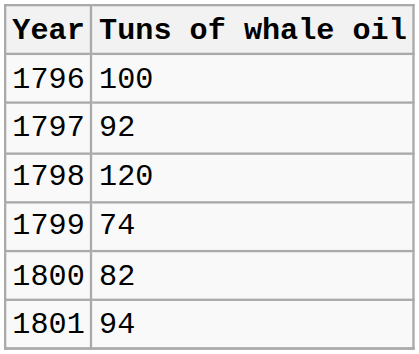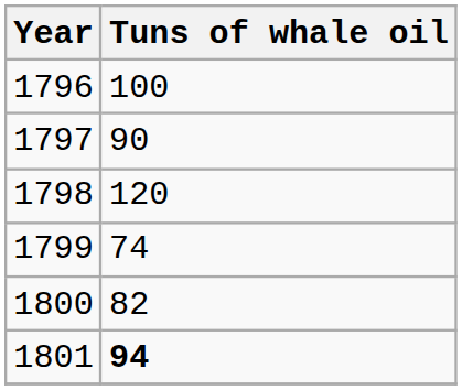1797 | Tuns of whale oil: 92 -> 90
1801 | Tuns of whale oil: normal -> bold
